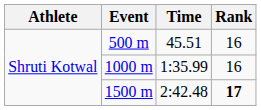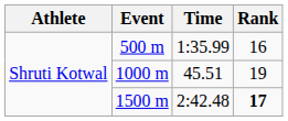500 m | Time: 45.51 -> 1:35.99
1000 m | Time: 1:35.99 -> 45.51
1000 m | Rank: 16 -> 19
